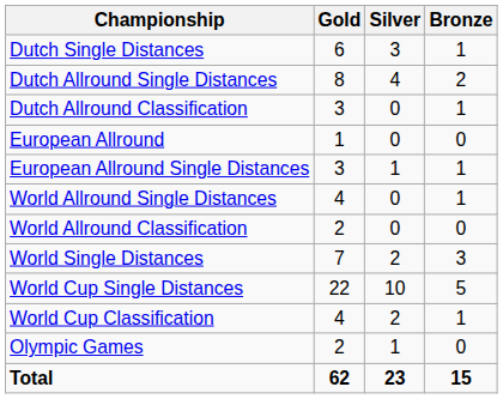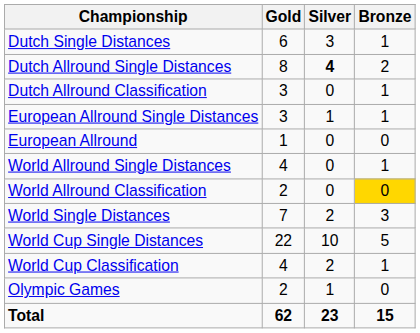Dutch Allround Single Distances | Silver: normal -> bold
rows swapped: European Allround Single Distances <-> European Allround
World Allround Classification | Bronze: no background -> gold background
